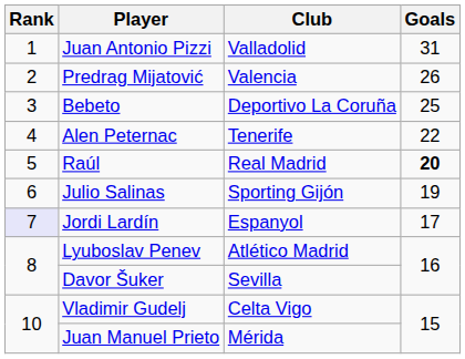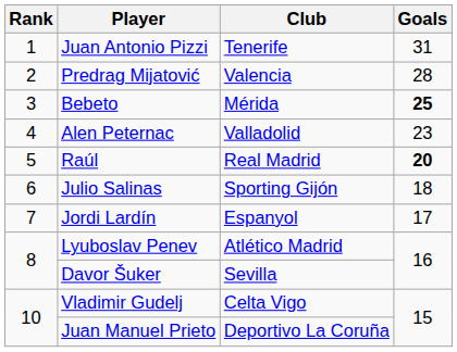Juan Antonio Pizzi | Club: Valladolid -> Tenerife
Predrag Mijatović | Goals: 26 -> 28
Bebeto | Club: Deportivo La Coruña -> Mérida
Bebeto | Goals: normal -> bold
Alen Peternac | Club: Tenerife -> Valladolid
Alen Peternac | Goals: 22 -> 23
Julio Salinas | Goals: 19 -> 18
Jordi Lardín | Rank: lavender background -> no background
Juan Manuel Prieto | Club: Mérida -> Deportivo La Coruña
